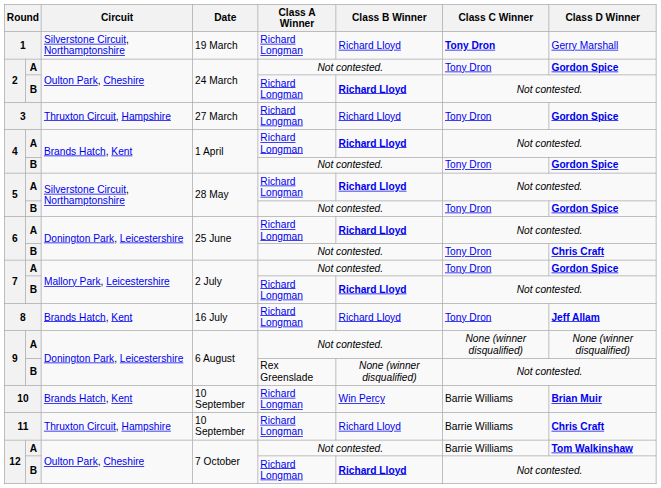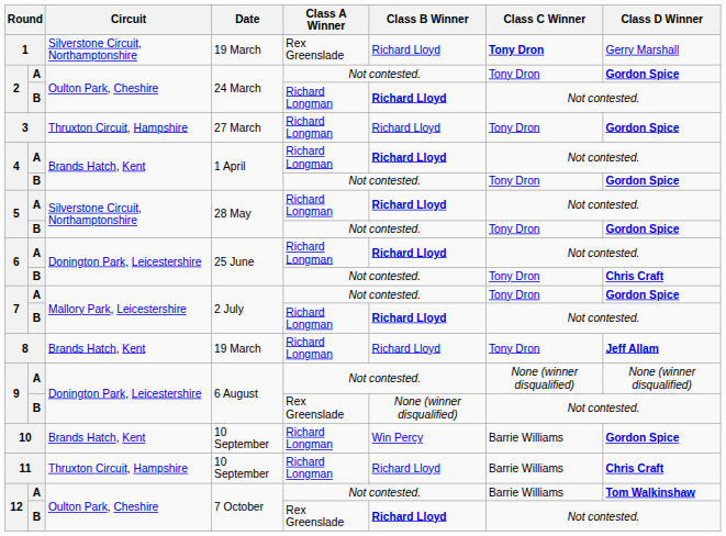1 | Class A Winner: Richard Longman -> Rex Greenslade
8 | Date: 16 July -> 19 March
10 | Class D Winner: Brian Muir -> Gordon Spice
12 / B | Class A Winner: Richard Longman -> Rex Greenslade
